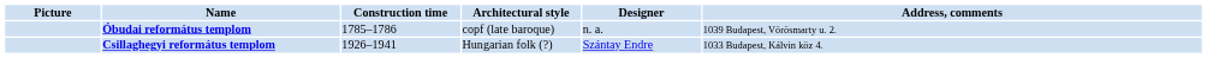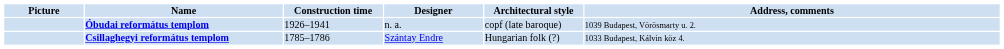columns swapped: Architectural style <-> Designer
Óbudai református templom | Construction time: 1785–1786 -> 1926–1941
Csillaghegyi református templom | Construction time: 1926–1941 -> 1785–1786
